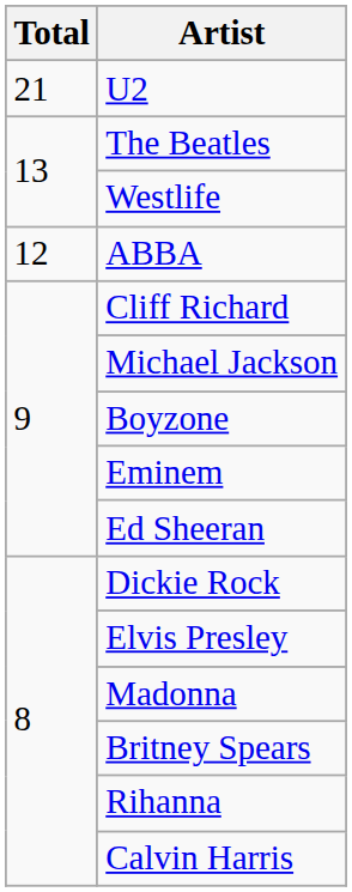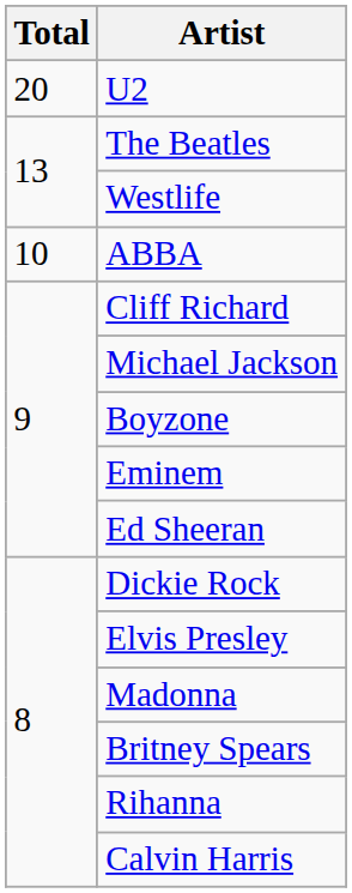U2 | Total: 21 -> 20
ABBA | Total: 12 -> 10
